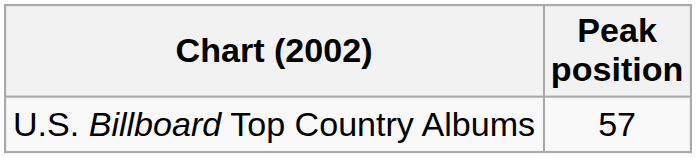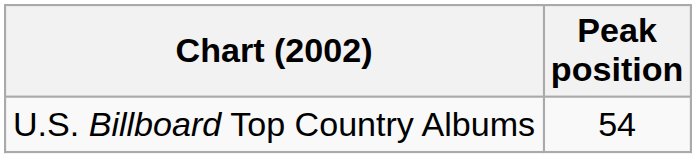U.S. Billboard Top Country Albums | Peak position: 57 -> 54
